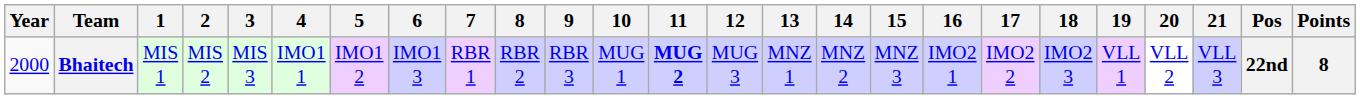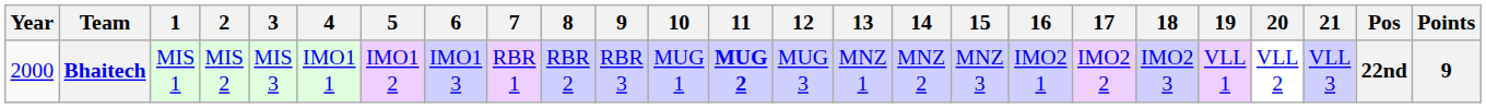Bhaitech | Points: 8 -> 9
